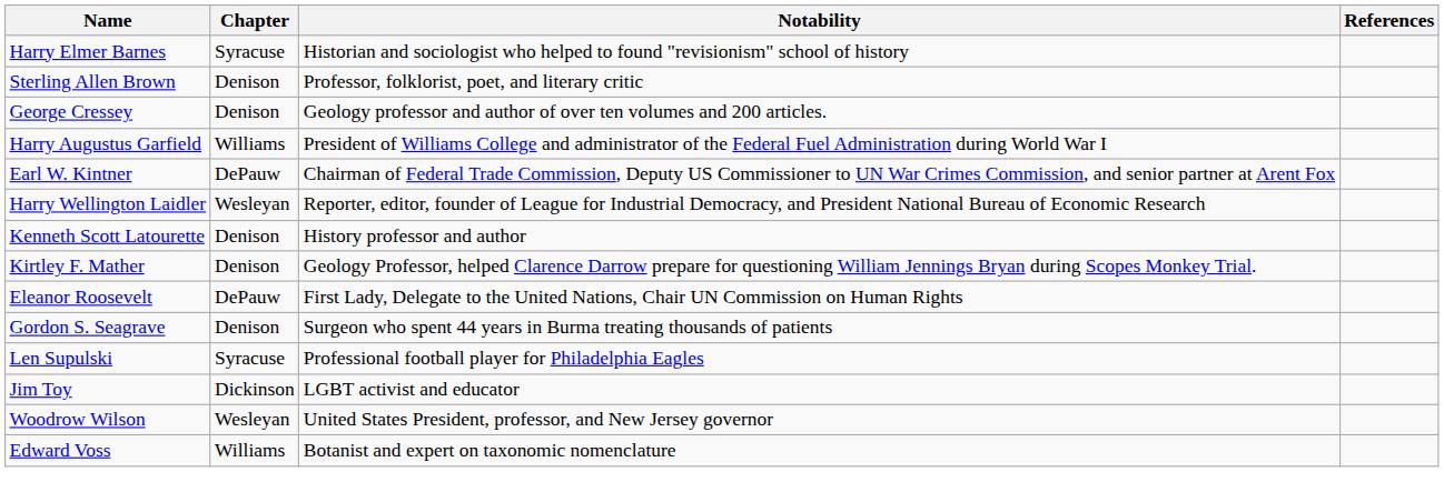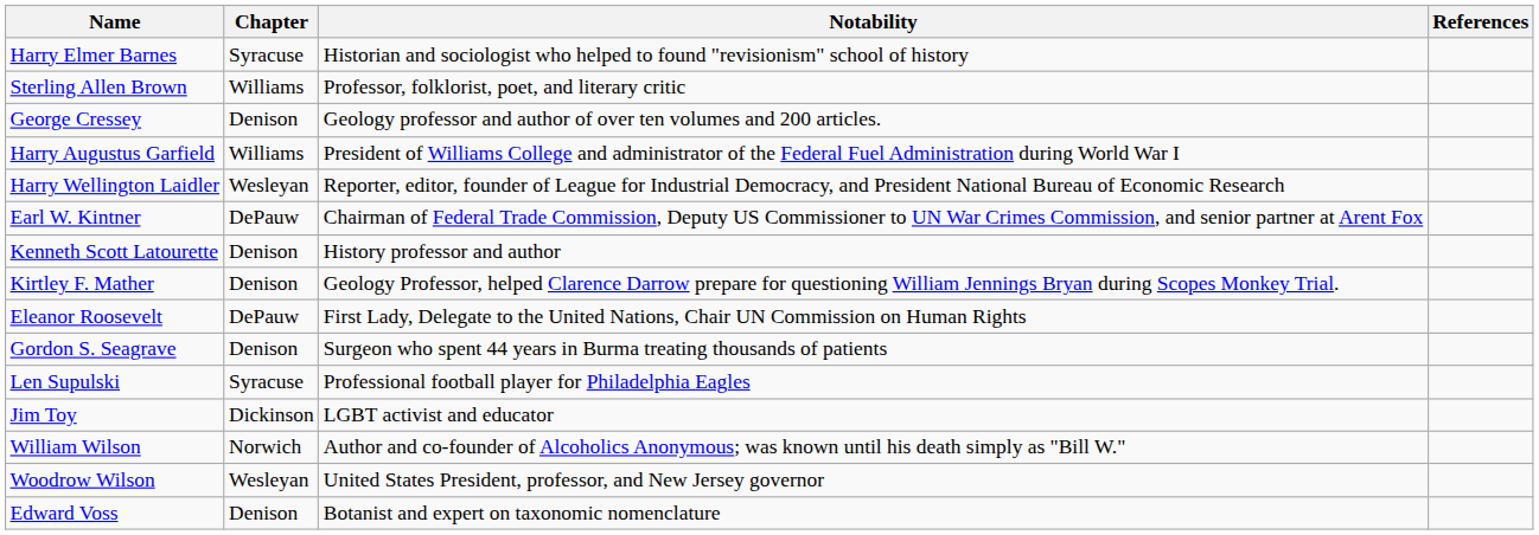Sterling Allen Brown | Chapter: Denison -> Williams
rows swapped: Earl W. Kintner <-> Harry Wellington Laidler
+ row: William Wilson | Norwich | Author and co-founder of Alcoholics Anonymous; was known until his death simply as "Bill W."
Edward Voss | Chapter: Williams -> Denison
